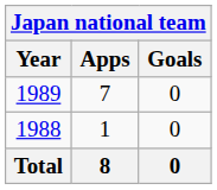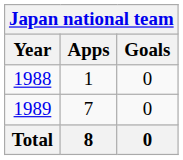rows swapped: 1988 <-> 1989
